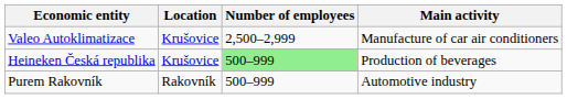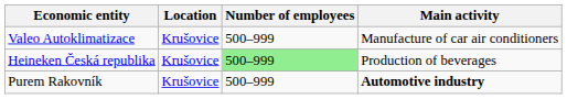Valeo Autoklimatizace | Number of employees: 2,500–2,999 -> 500–999
Purem Rakovník | Location: Rakovník -> Krušovice
Purem Rakovník | Main activity: normal -> bold
